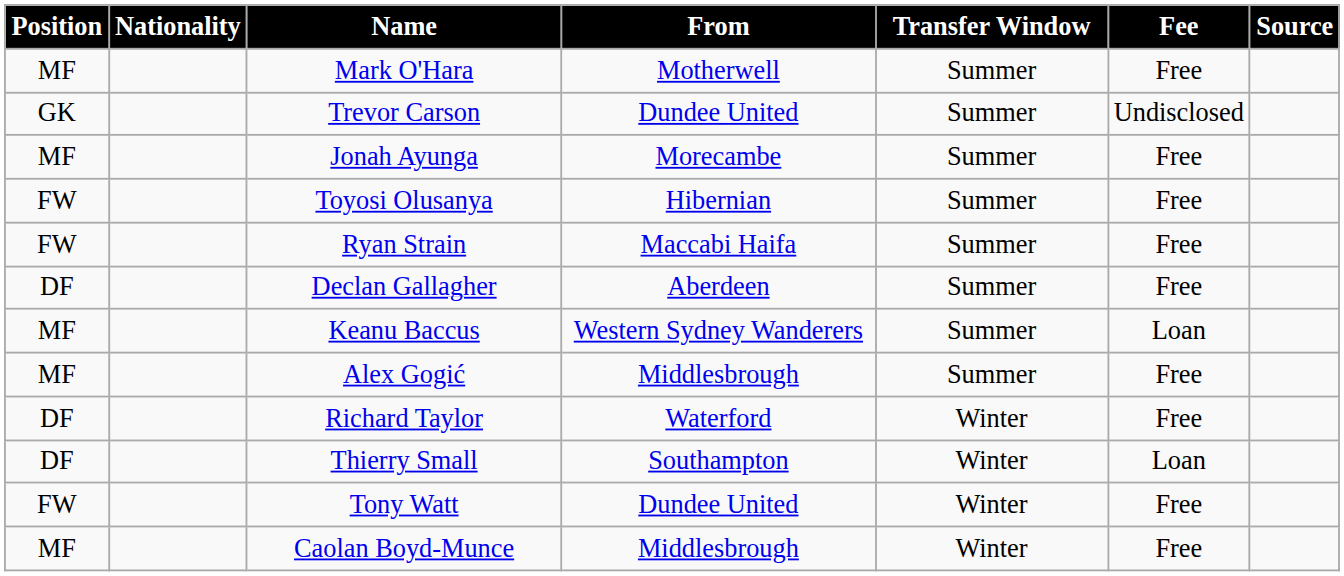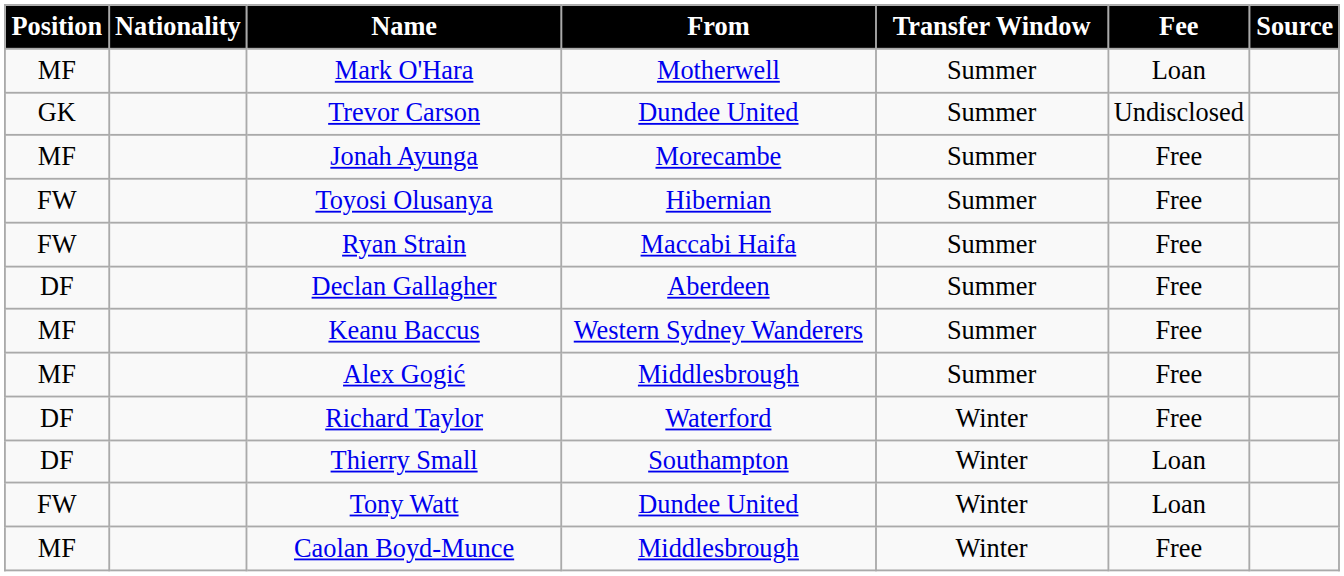Mark O'Hara | Fee: Free -> Loan
Keanu Baccus | Fee: Loan -> Free
Tony Watt | Fee: Free -> Loan
